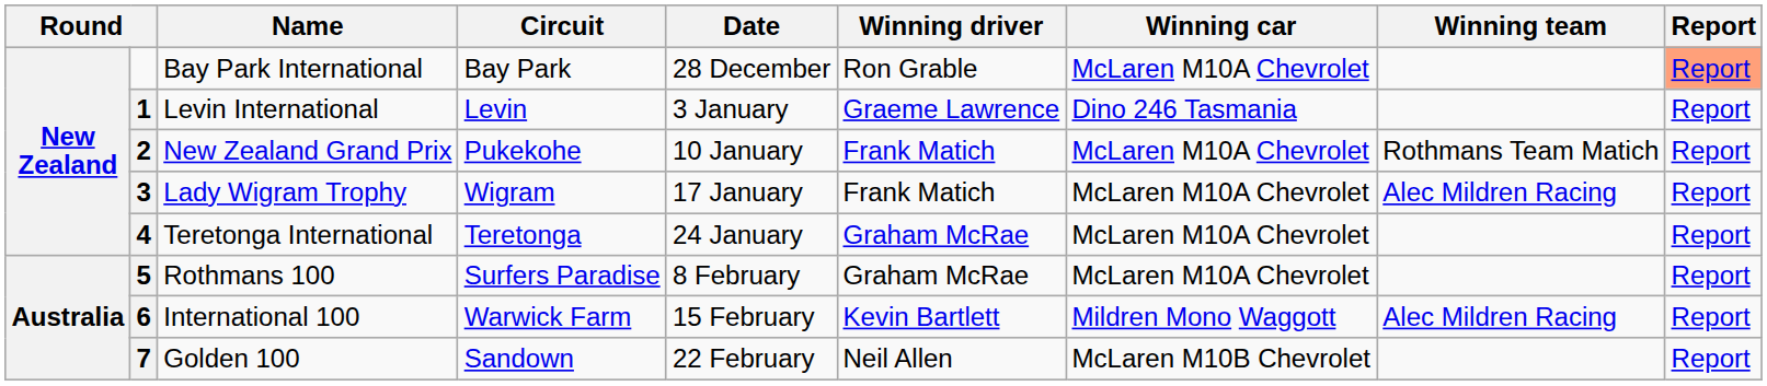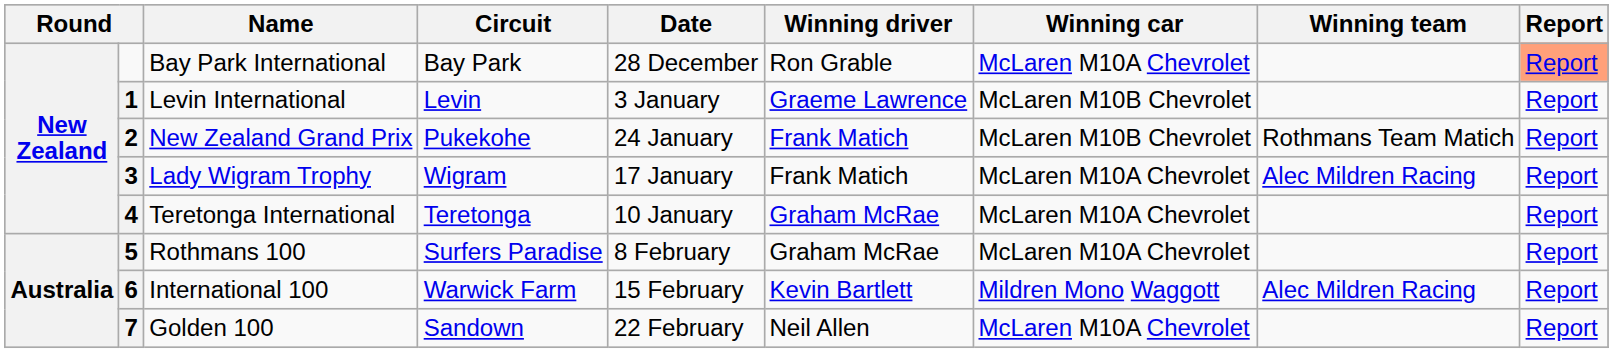Levin International | Winning car: Dino 246 Tasmania -> McLaren M10B Chevrolet
New Zealand Grand Prix | Date: 10 January -> 24 January
New Zealand Grand Prix | Winning car: McLaren M10A Chevrolet -> McLaren M10B Chevrolet
Teretonga International | Date: 24 January -> 10 January
Golden 100 | Winning car: McLaren M10B Chevrolet -> McLaren M10A Chevrolet
